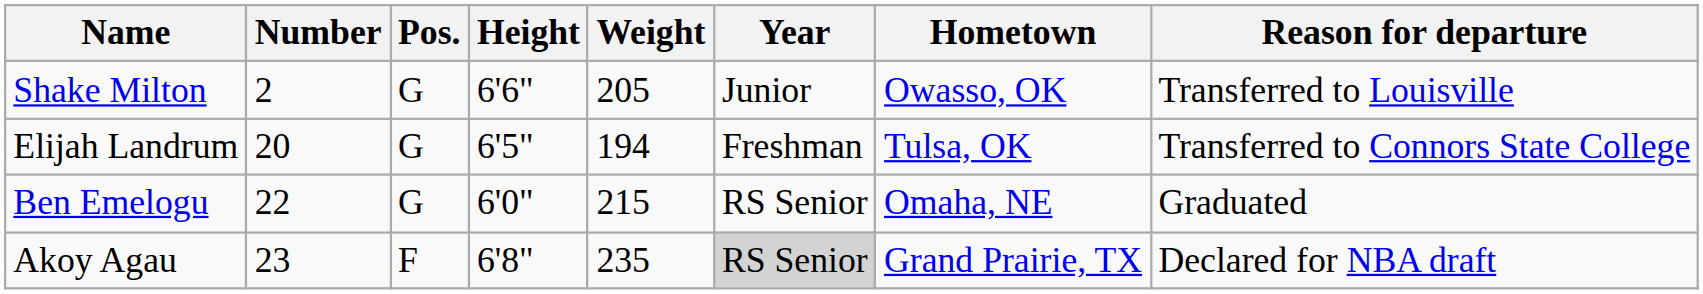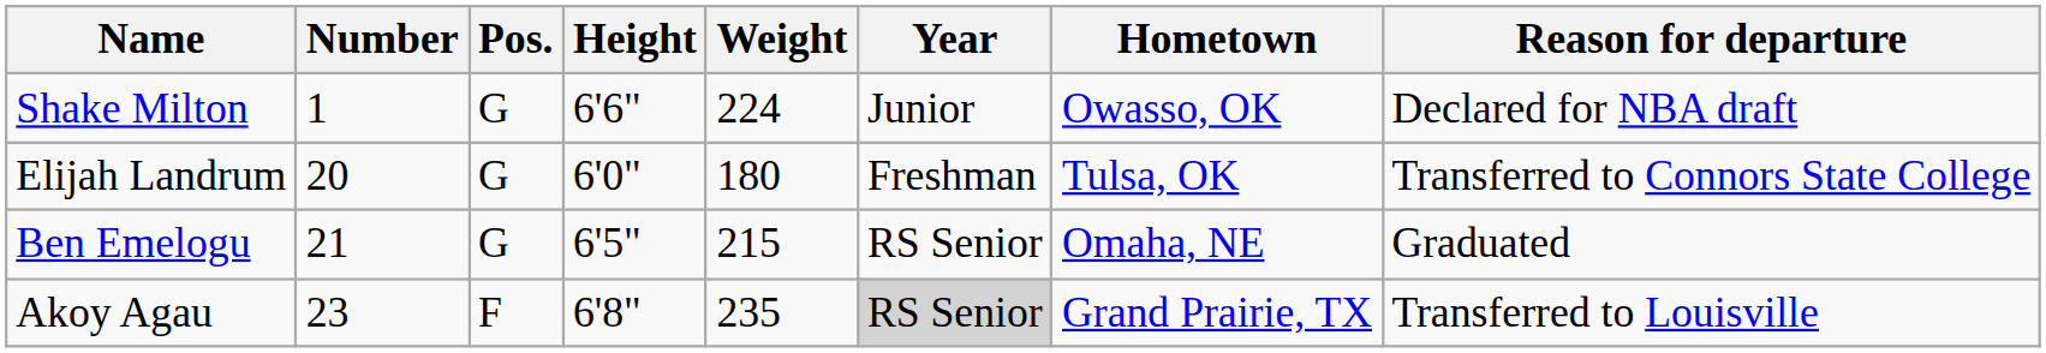Shake Milton | Number: 2 -> 1
Shake Milton | Weight: 205 -> 224
Shake Milton | Reason for departure: Transferred to Louisville -> Declared for NBA draft
Elijah Landrum | Height: 6'5" -> 6'0"
Elijah Landrum | Weight: 194 -> 180
Ben Emelogu | Number: 22 -> 21
Ben Emelogu | Height: 6'0" -> 6'5"
Akoy Agau | Reason for departure: Declared for NBA draft -> Transferred to Louisville
